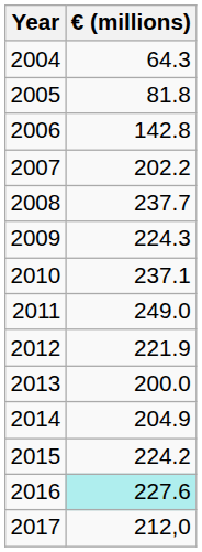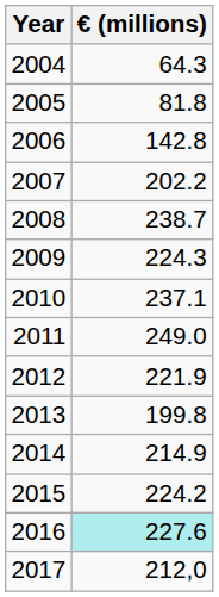2008 | € (millions): 237.7 -> 238.7
2013 | € (millions): 200.0 -> 199.8
2014 | € (millions): 204.9 -> 214.9
